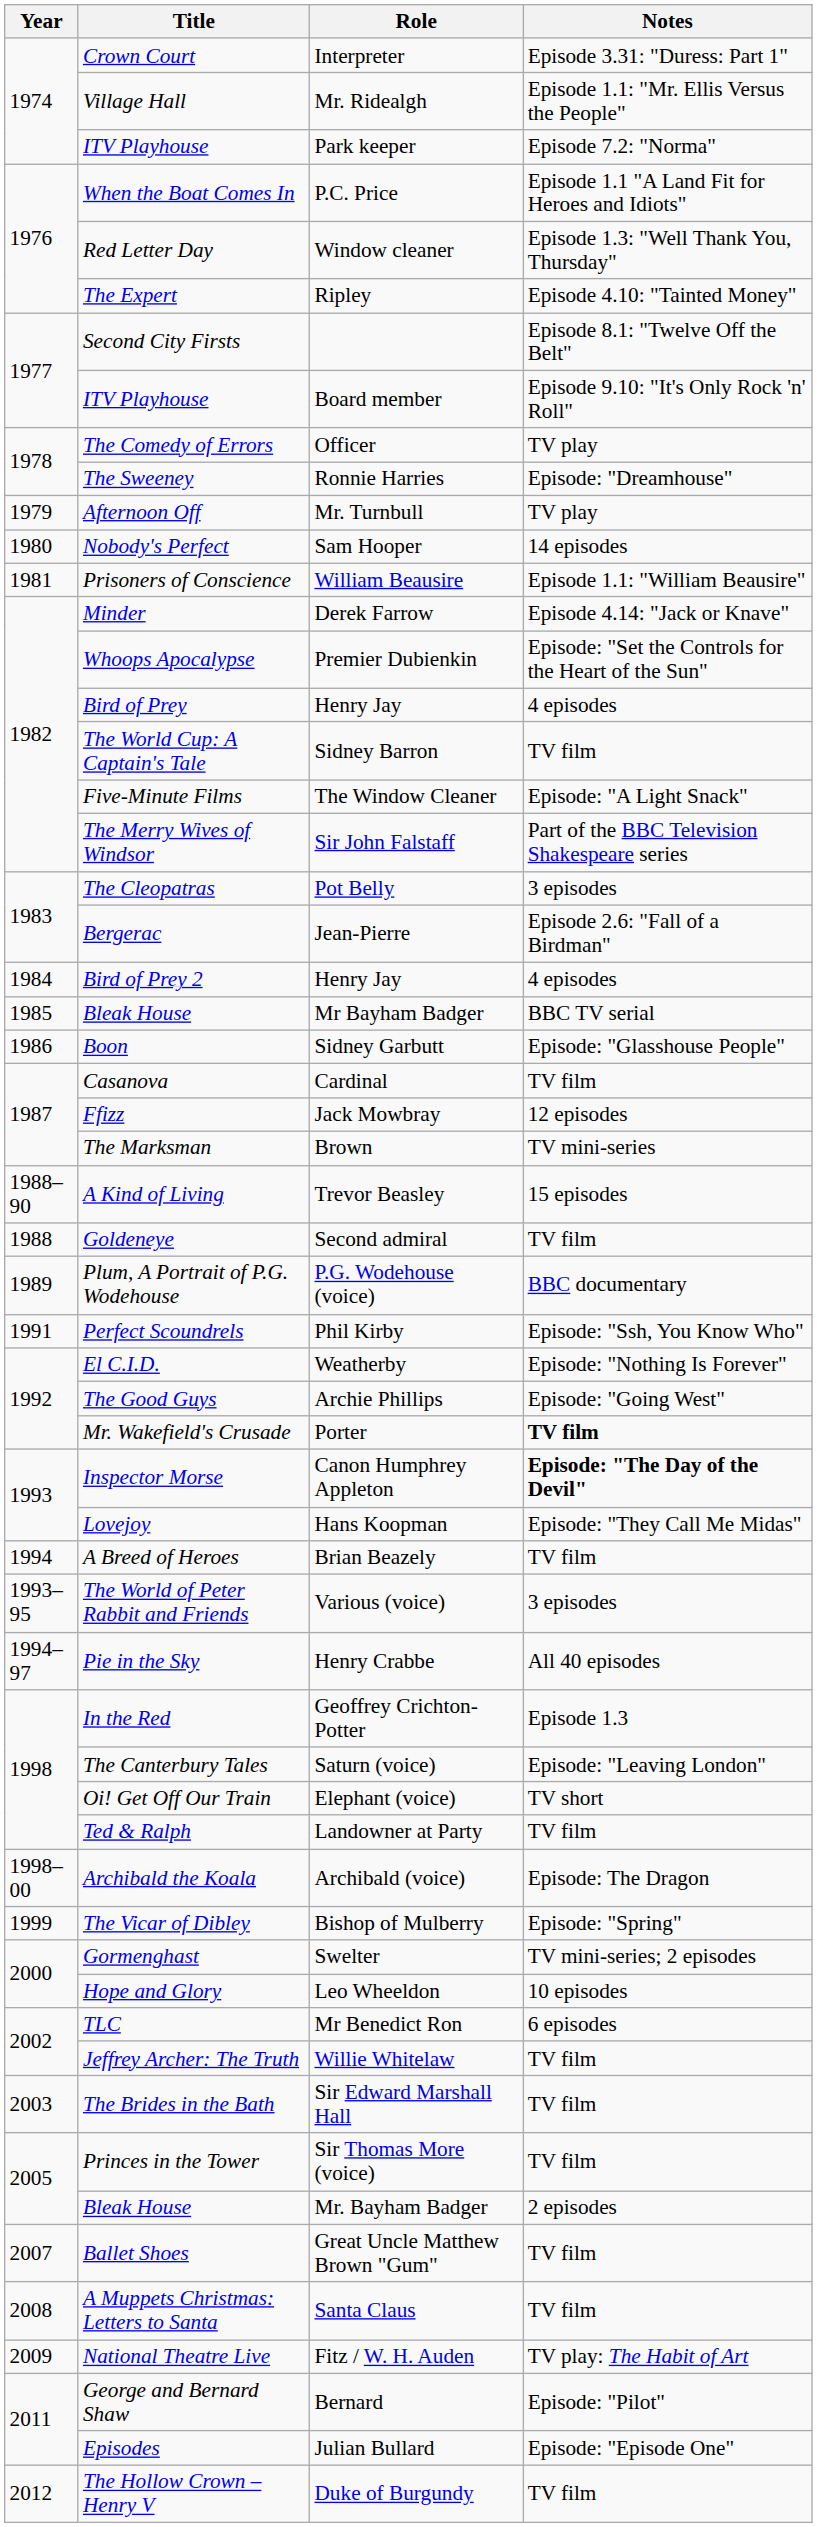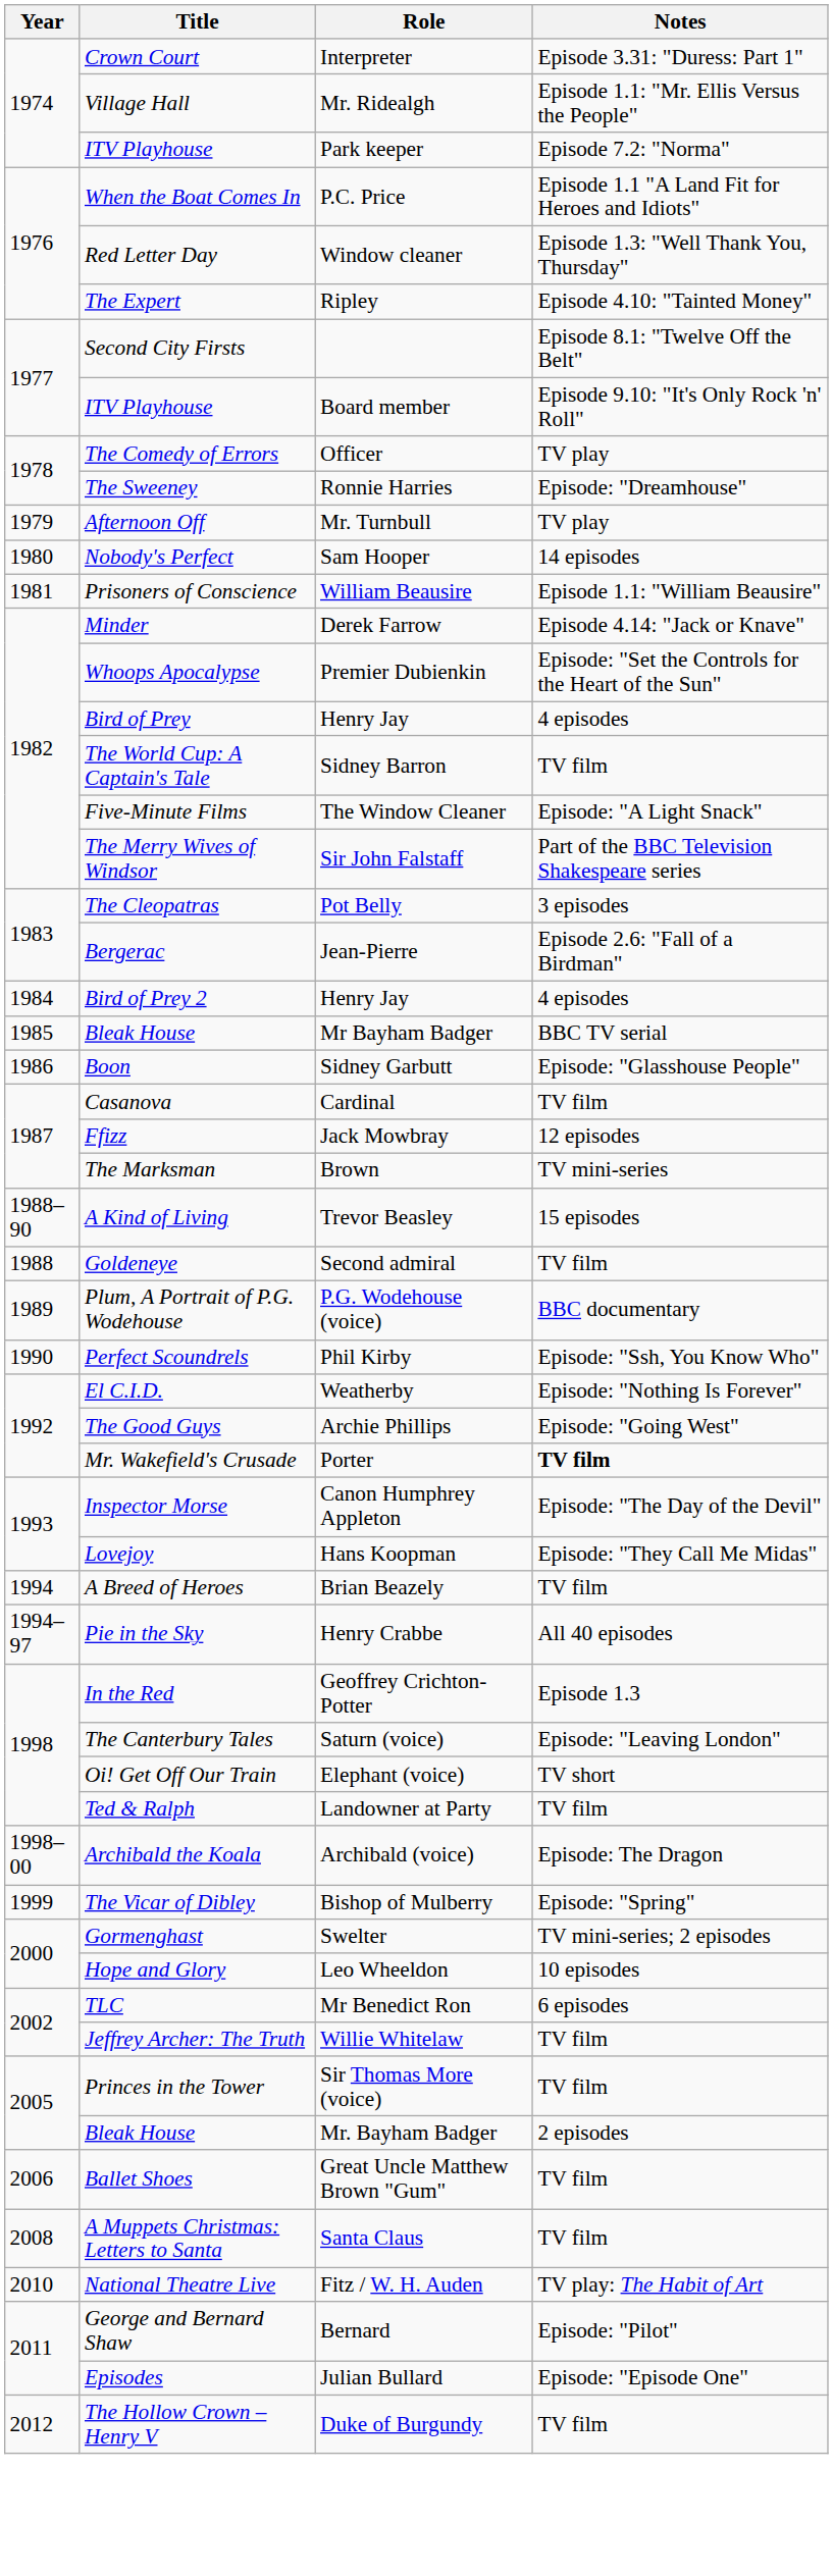Phil Kirby | Year: 1991 -> 1990
Canon Humphrey Appleton | Notes: bold -> normal
- row: 1993–95 | The World of Peter Rabbit and Friends | Various (voice) | 3 episodes
- row: 2003 | The Brides in the Bath | Sir Edward Marshall Hall | TV film
Great Uncle Matthew Brown "Gum" | Year: 2007 -> 2006
Fitz / W. H. Auden | Year: 2009 -> 2010
